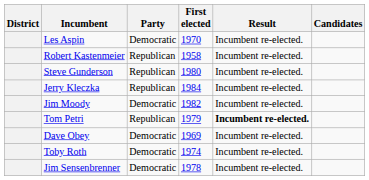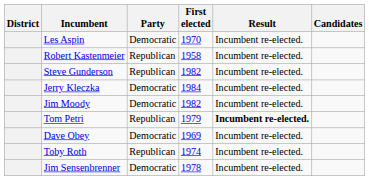Steve Gunderson | First elected: 1980 -> 1982
Jerry Kleczka | Party: Republican -> Democratic
Toby Roth | Party: Democratic -> Republican
